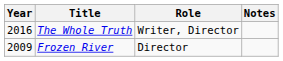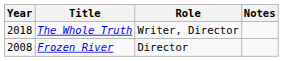The Whole Truth | Year: 2016 -> 2018
Frozen River | Year: 2009 -> 2008
